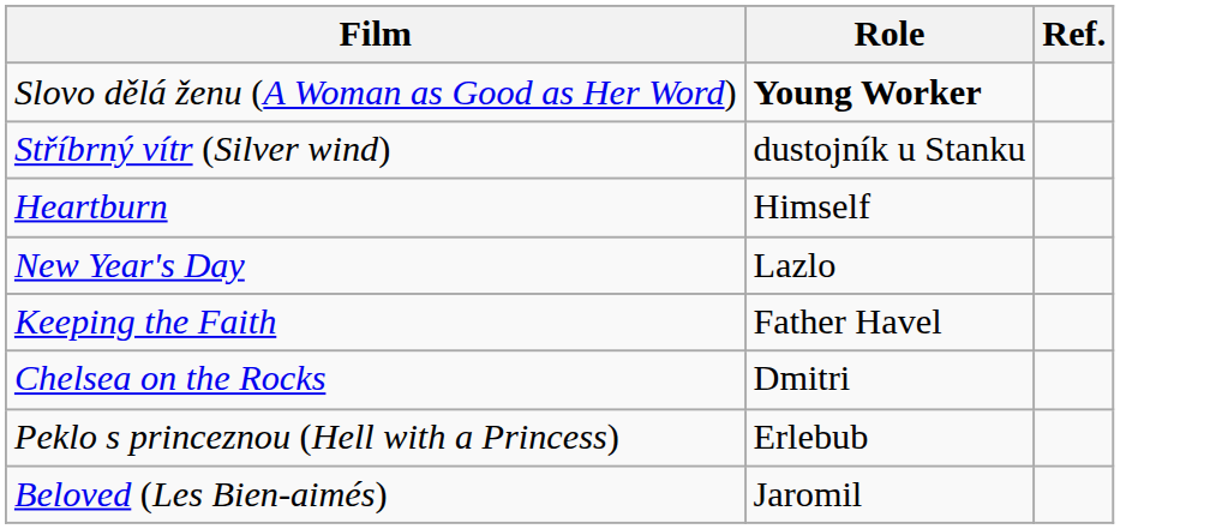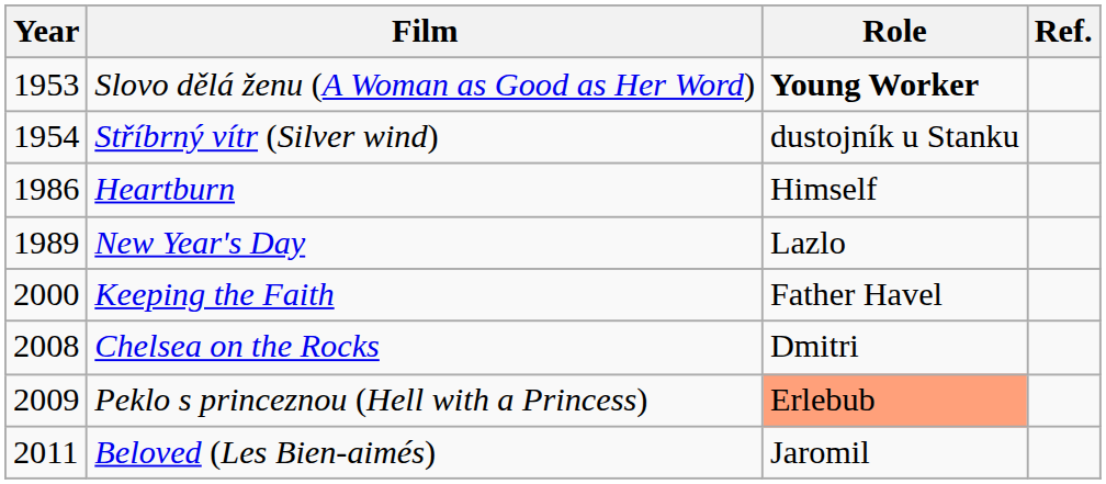+ column: Year | 1953 | 1954 | 1986 | 1989 | 2000 | 2008 | 2009 | 2011
Peklo s princeznou (Hell with a Princess) | Role: no background -> lightsalmon background
